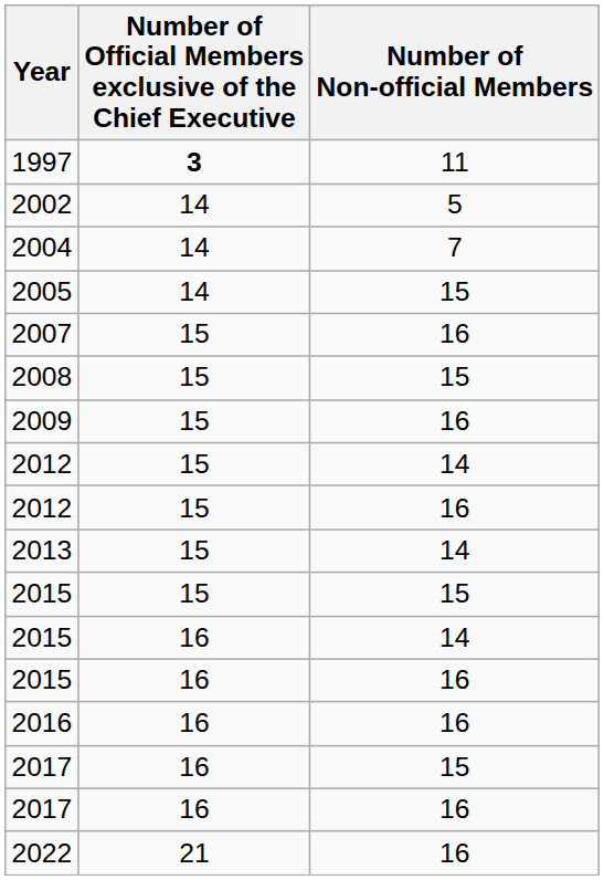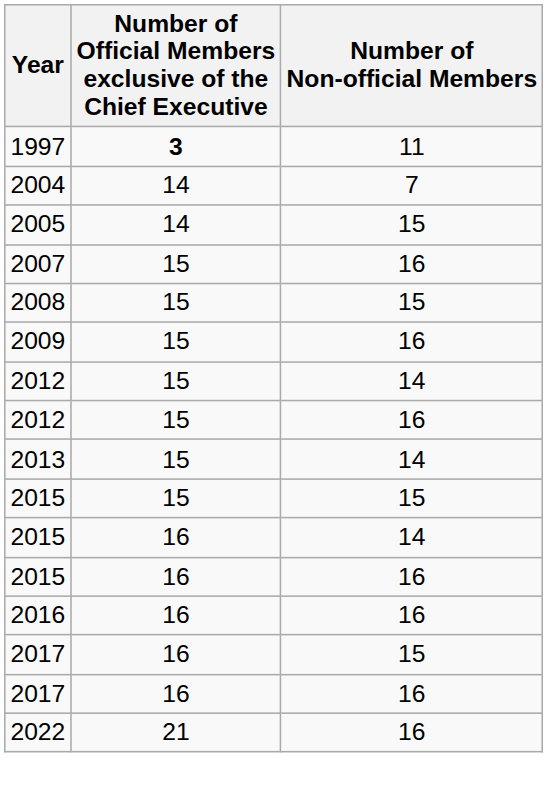- row: 2002 | 14 | 5
